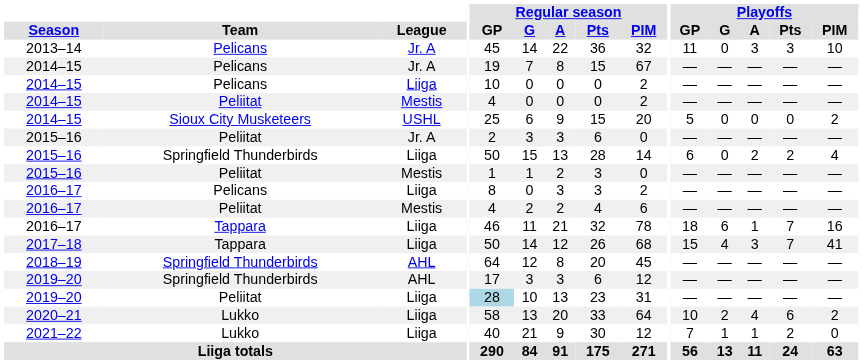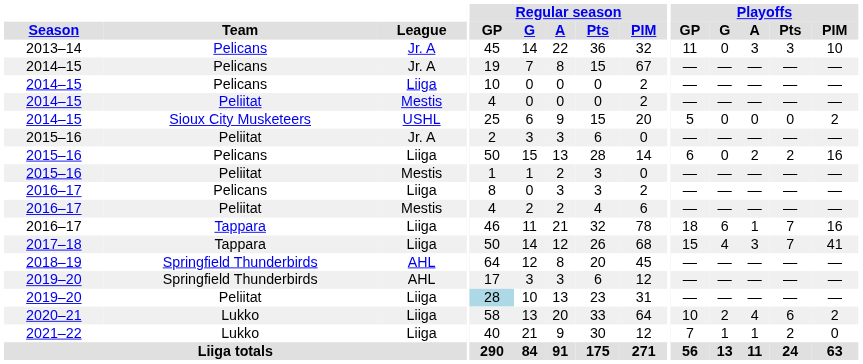2015–16 / Liiga | Team: Springfield Thunderbirds -> Pelicans
2015–16 / Liiga | Playoffs / PIM: 4 -> 16
